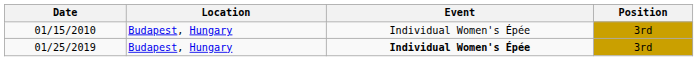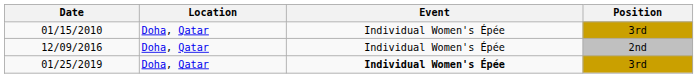01/15/2010 | Location: Budapest, Hungary -> Doha, Qatar
+ row: 12/09/2016 | Doha, Qatar | Individual Women's Épée | 2nd
01/25/2019 | Location: Budapest, Hungary -> Doha, Qatar
